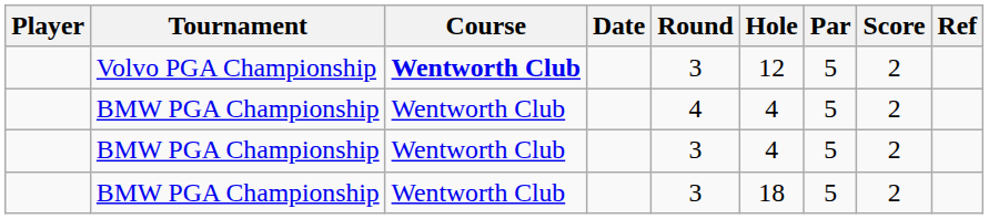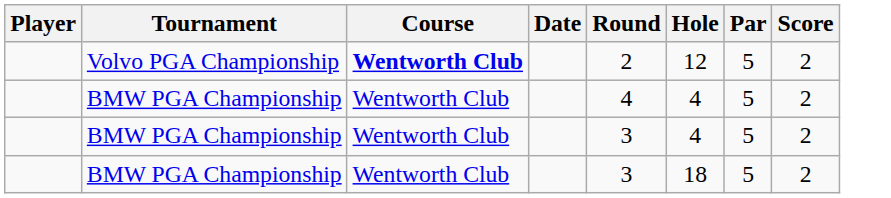- column: Ref
Volvo PGA Championship | Round: 3 -> 2
